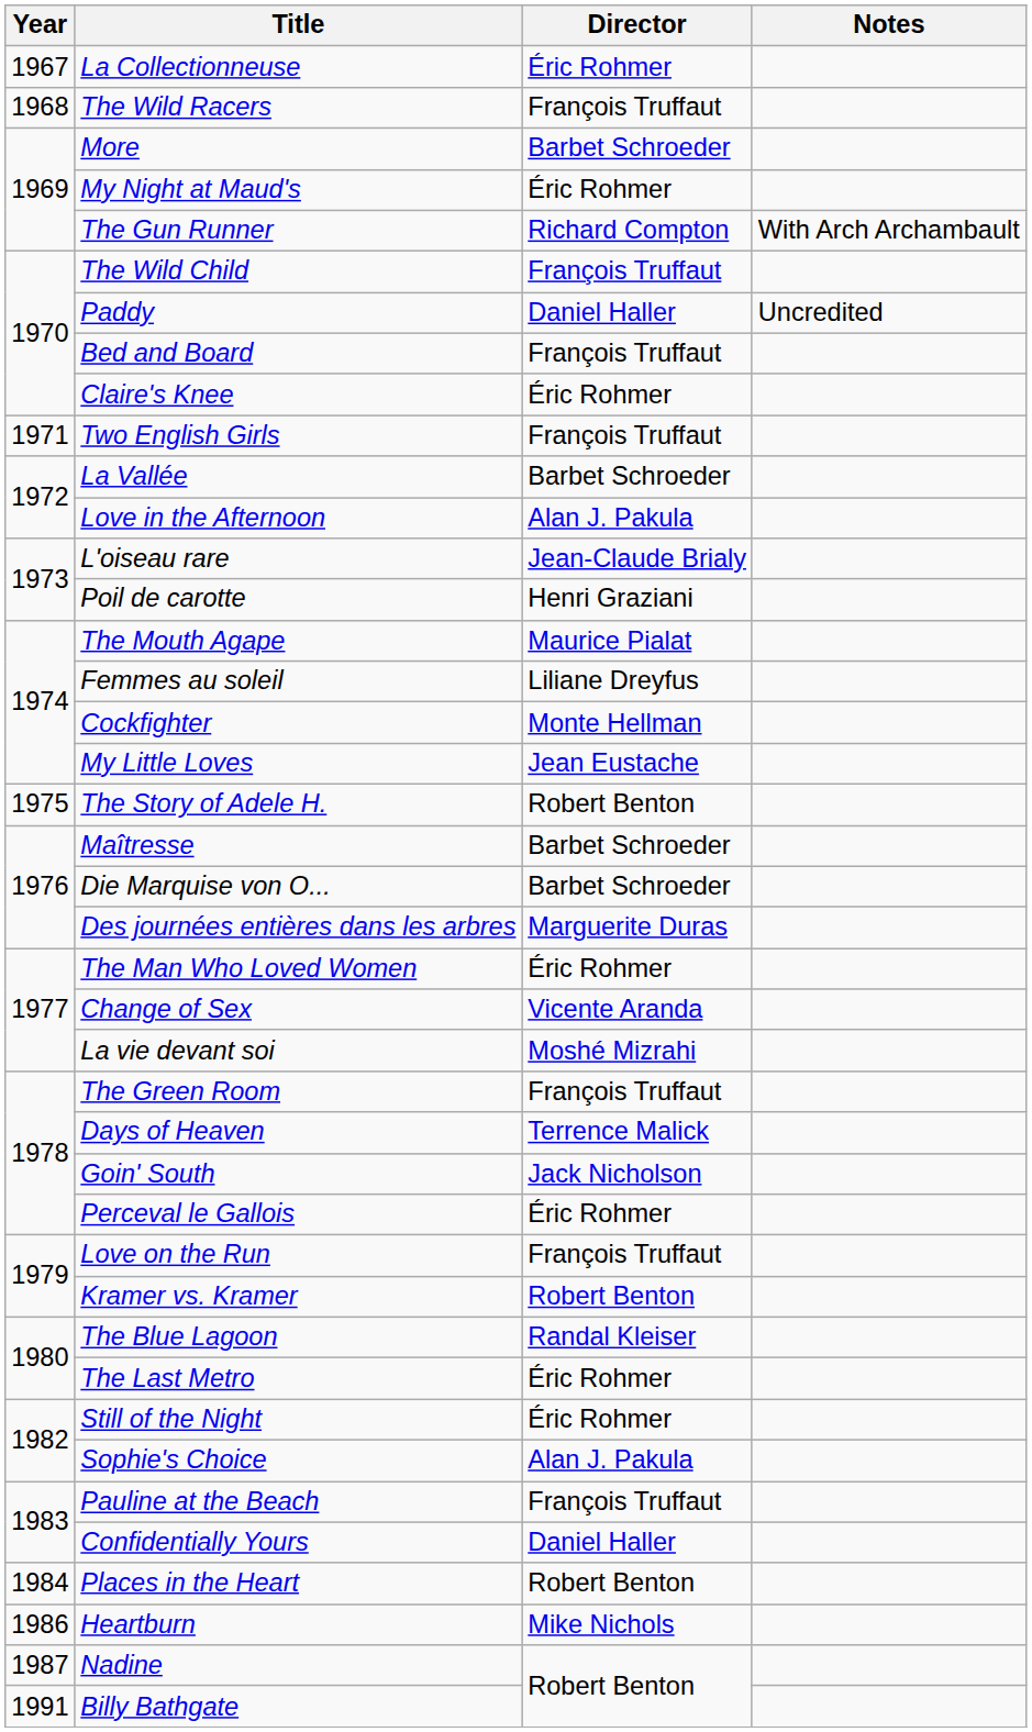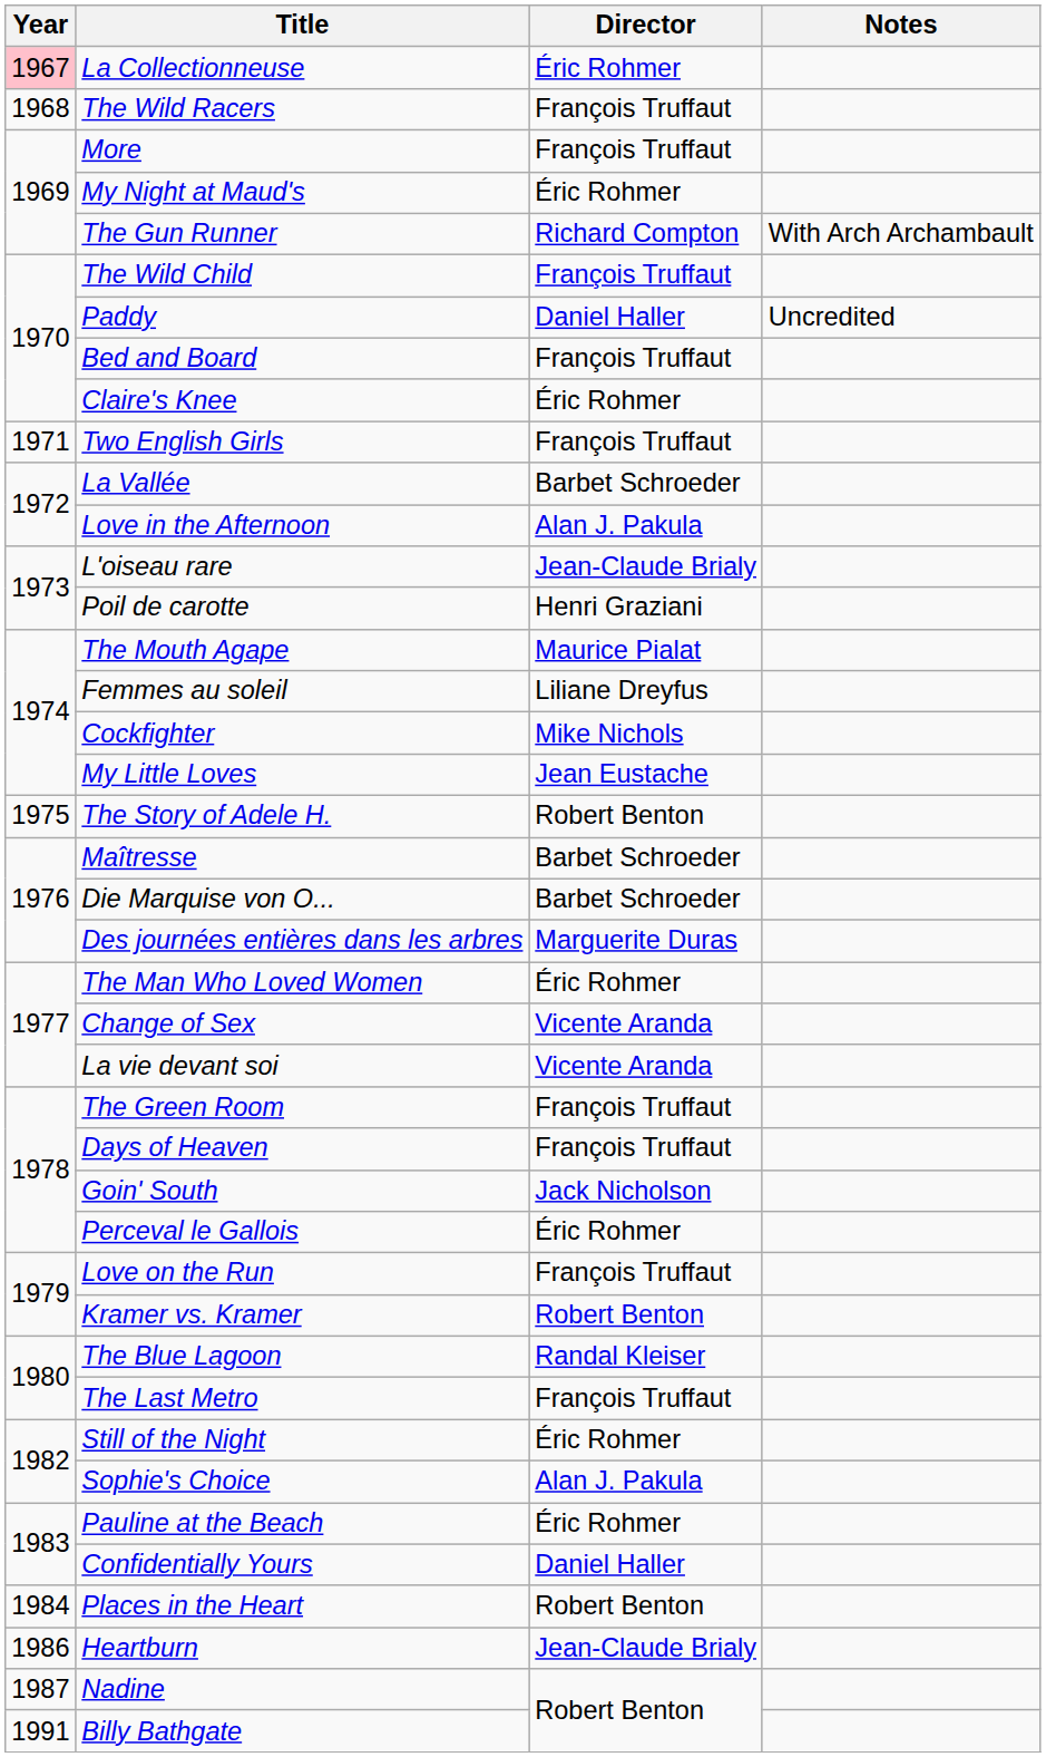La Collectionneuse | Year: no background -> pink background
More | Director: Barbet Schroeder -> François Truffaut
Cockfighter | Director: Monte Hellman -> Mike Nichols
La vie devant soi | Director: Moshé Mizrahi -> Vicente Aranda
Days of Heaven | Director: Terrence Malick -> François Truffaut
The Last Metro | Director: Éric Rohmer -> François Truffaut
Pauline at the Beach | Director: François Truffaut -> Éric Rohmer
Heartburn | Director: Mike Nichols -> Jean-Claude Brialy
